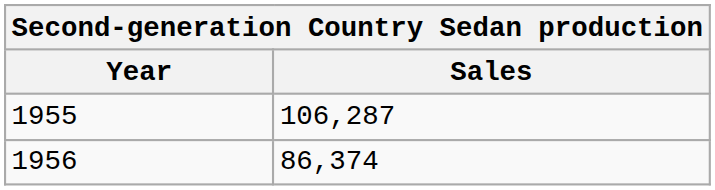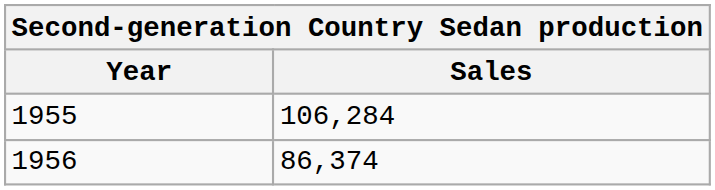1955 | Sales: 106,287 -> 106,284
